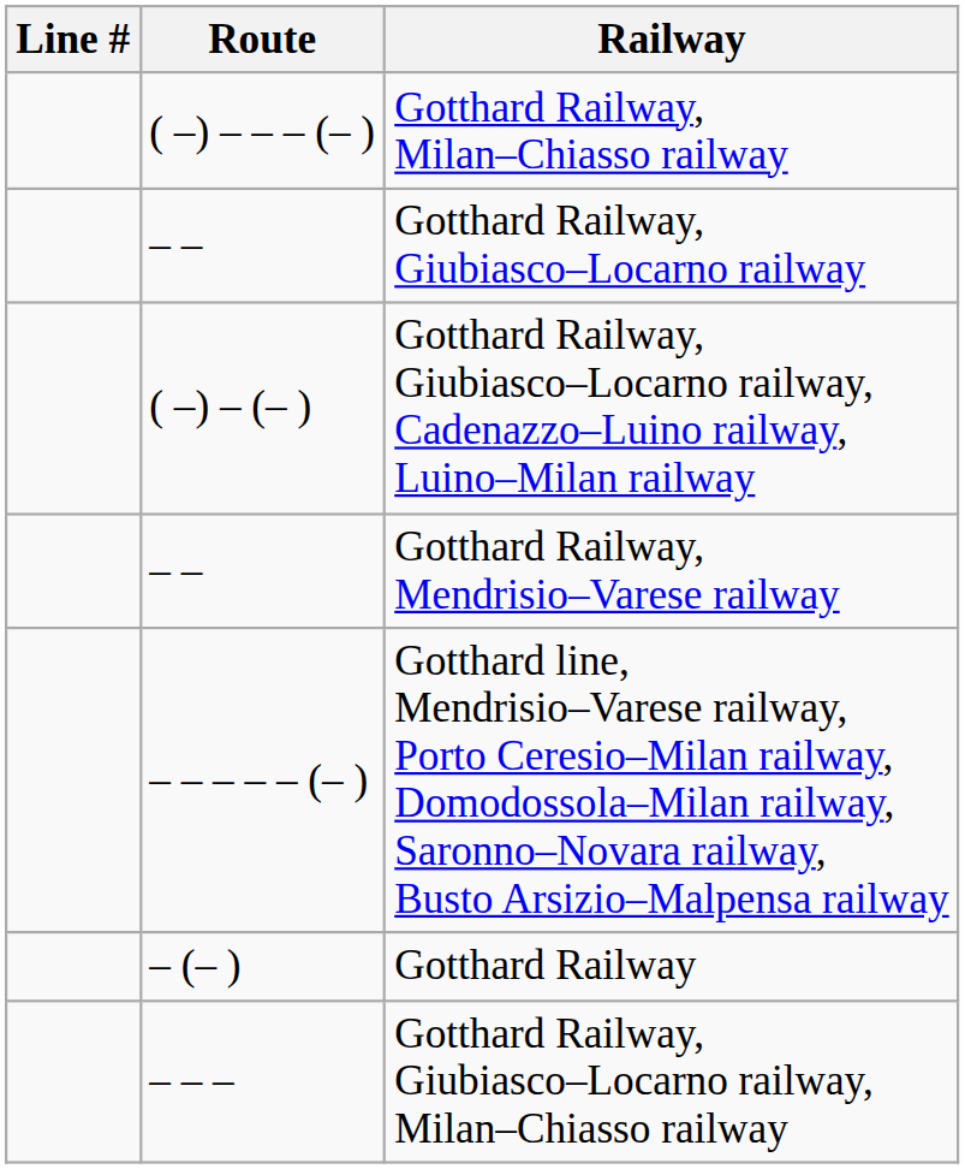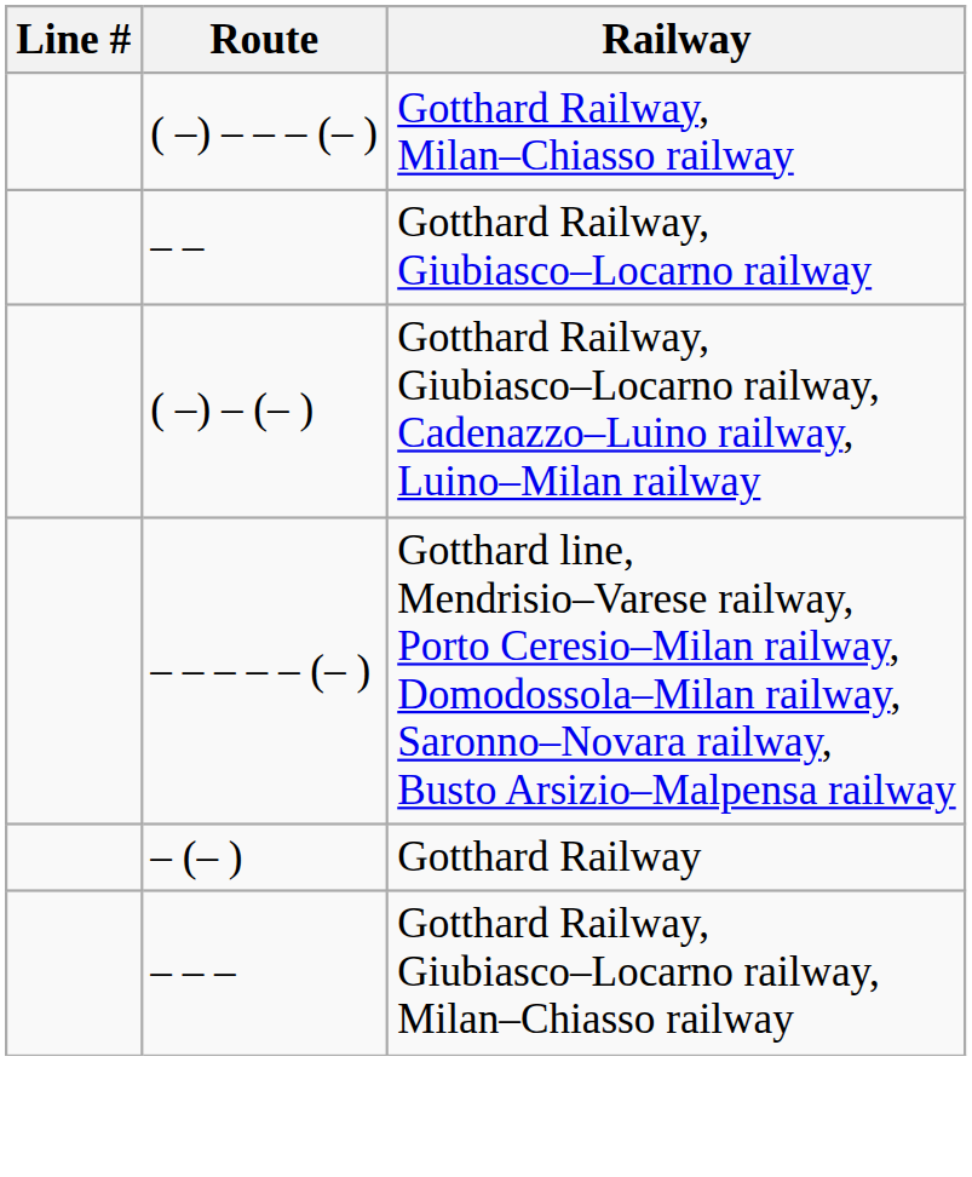- row: – – | Gotthard Railway, Mendrisio–Varese railway
